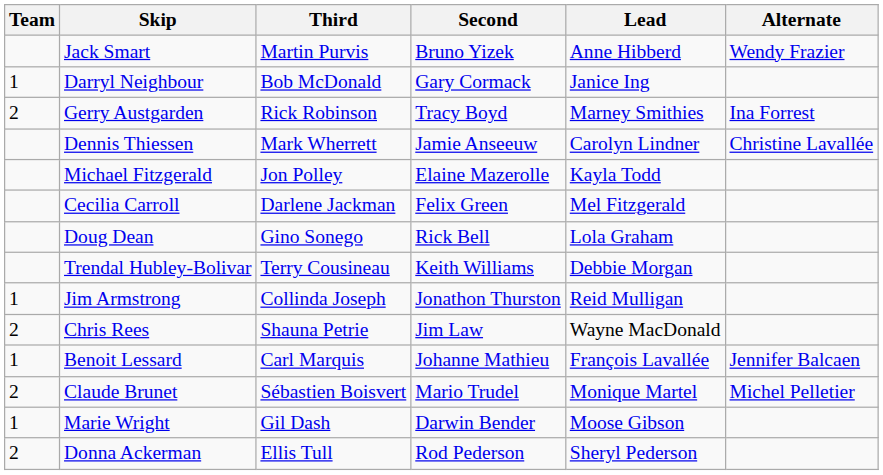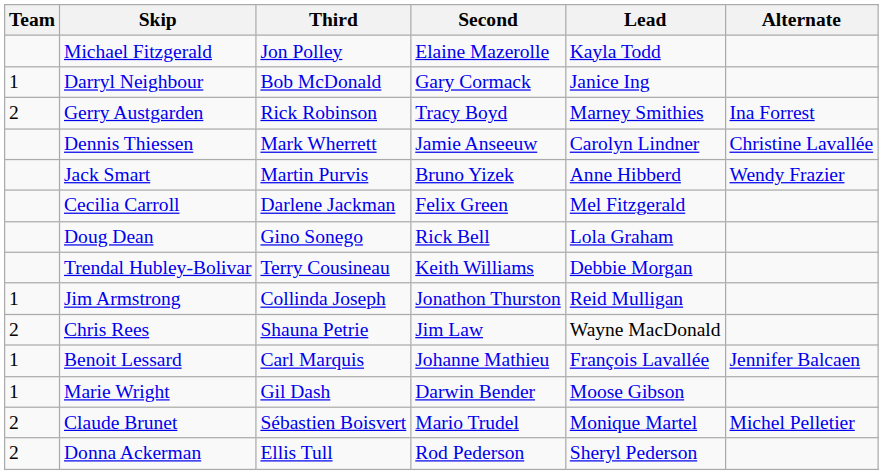rows swapped: Jack Smart <-> Michael Fitzgerald
rows swapped: Claude Brunet <-> Marie Wright
